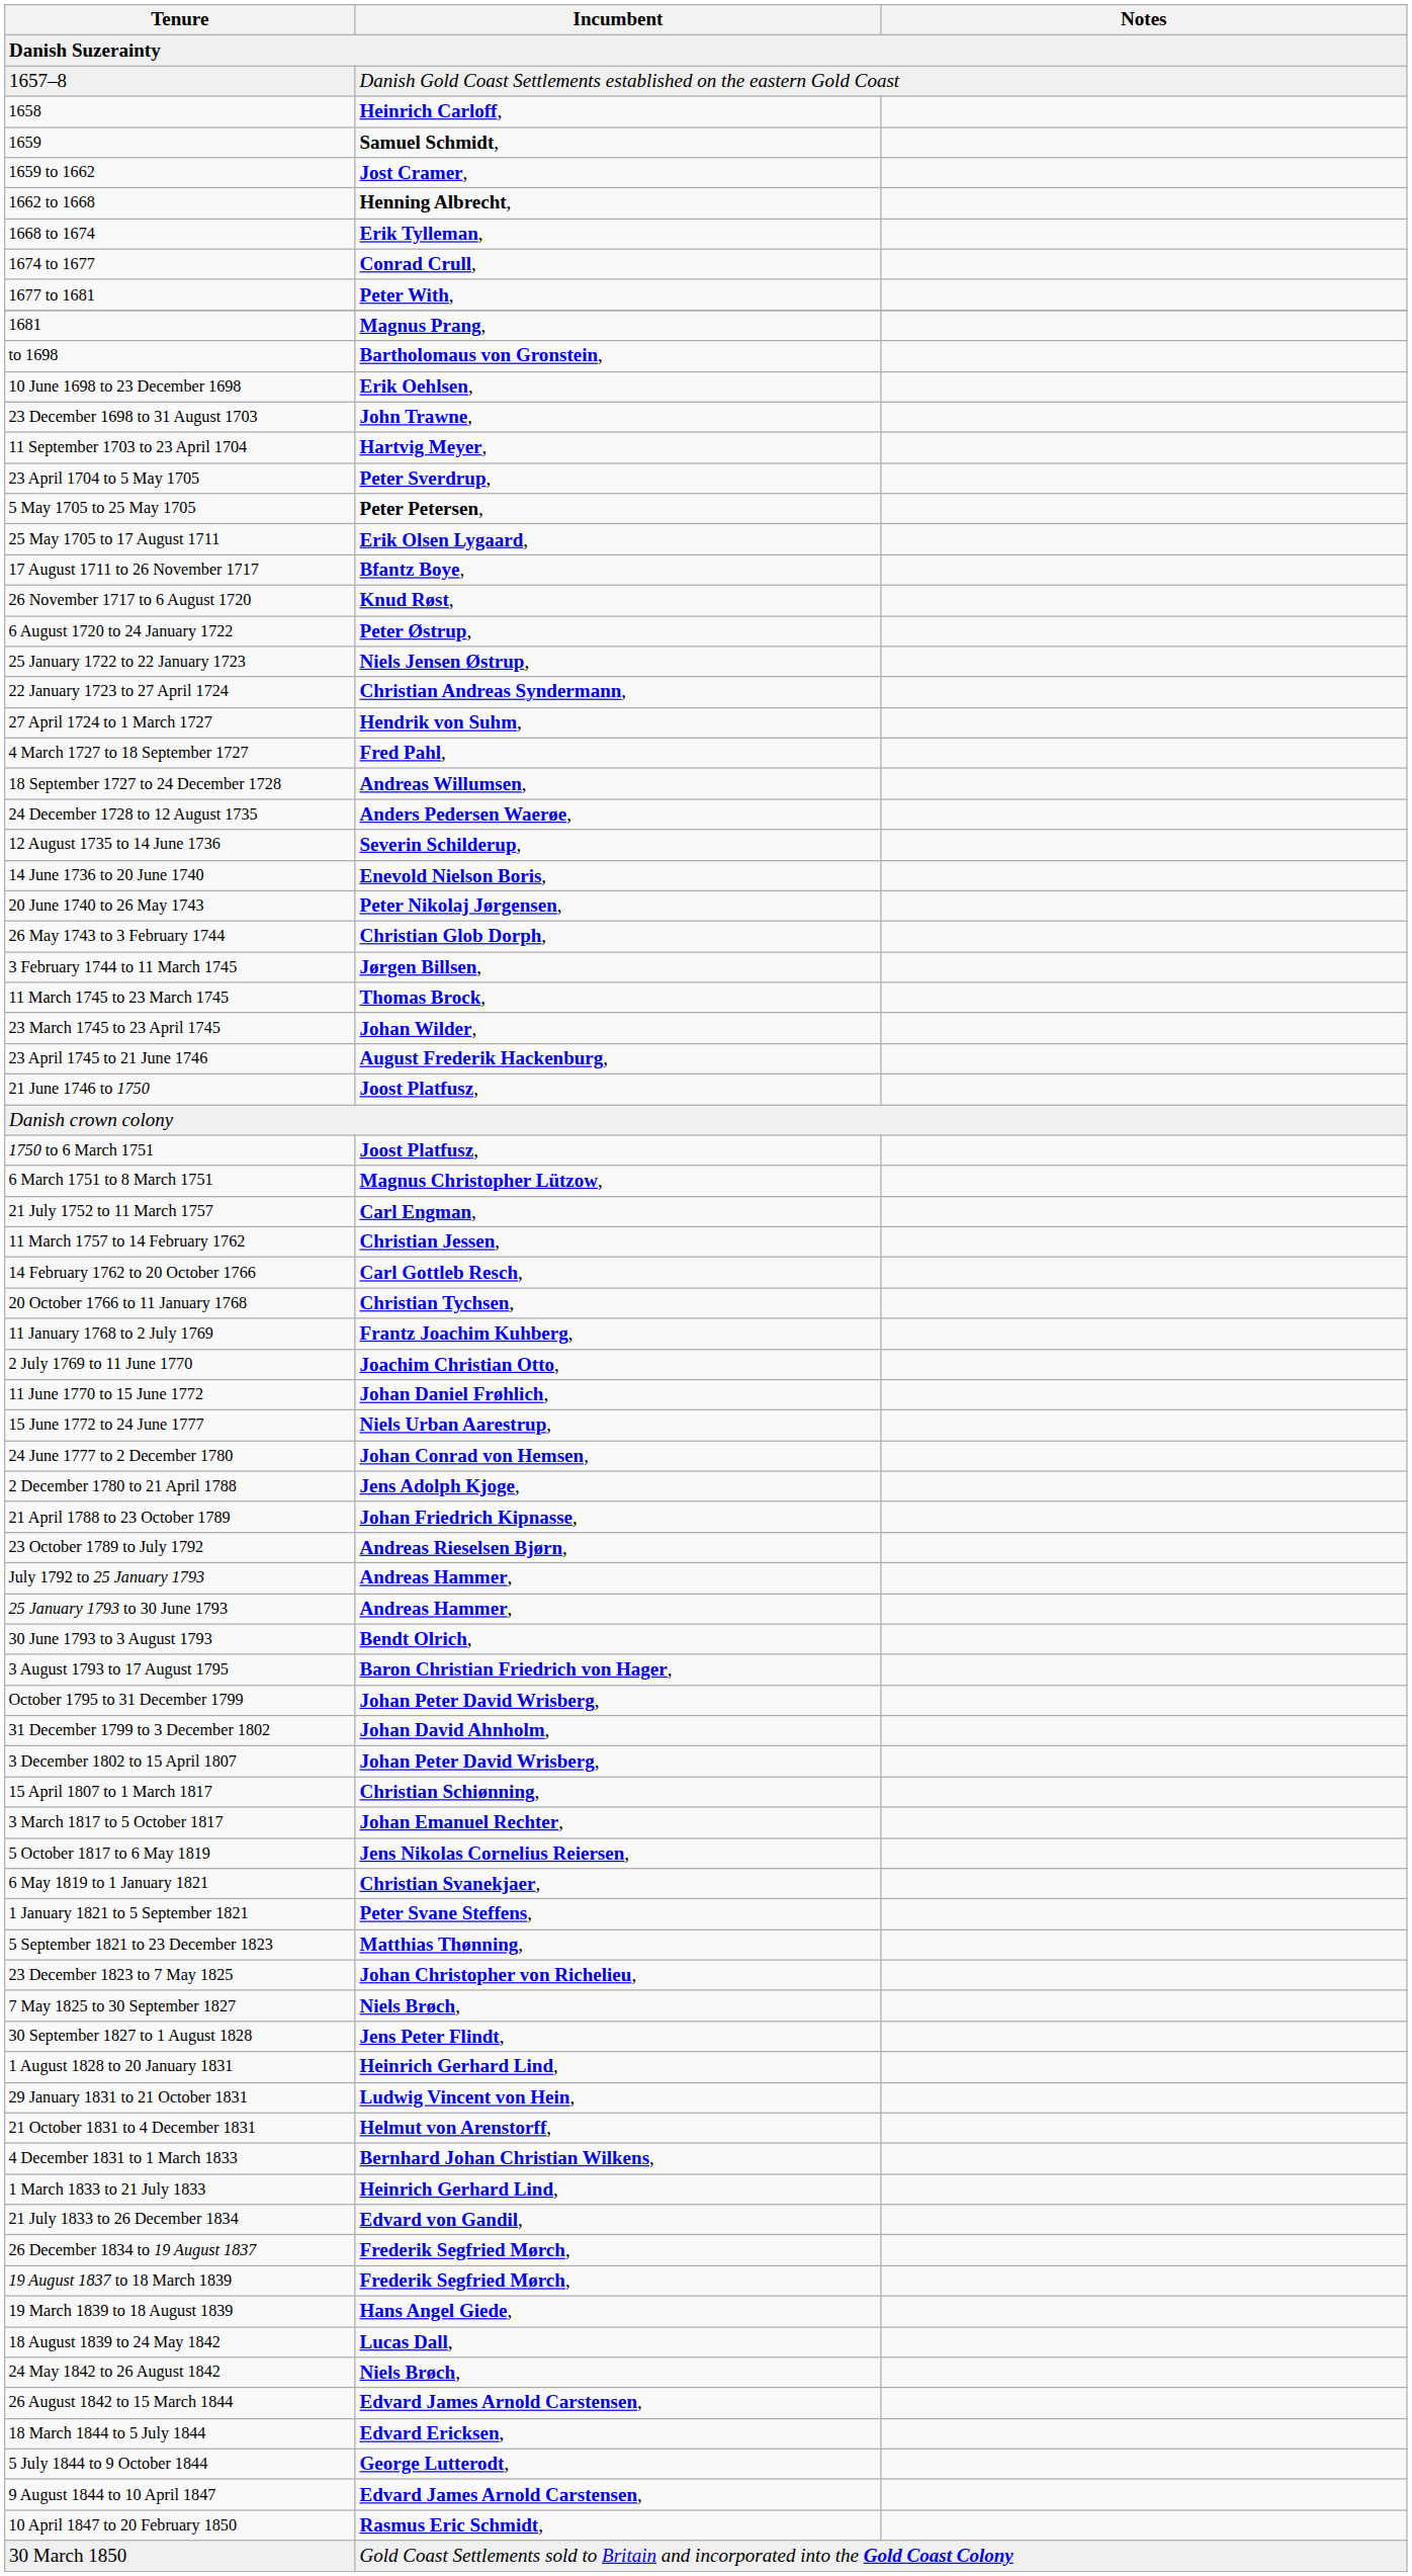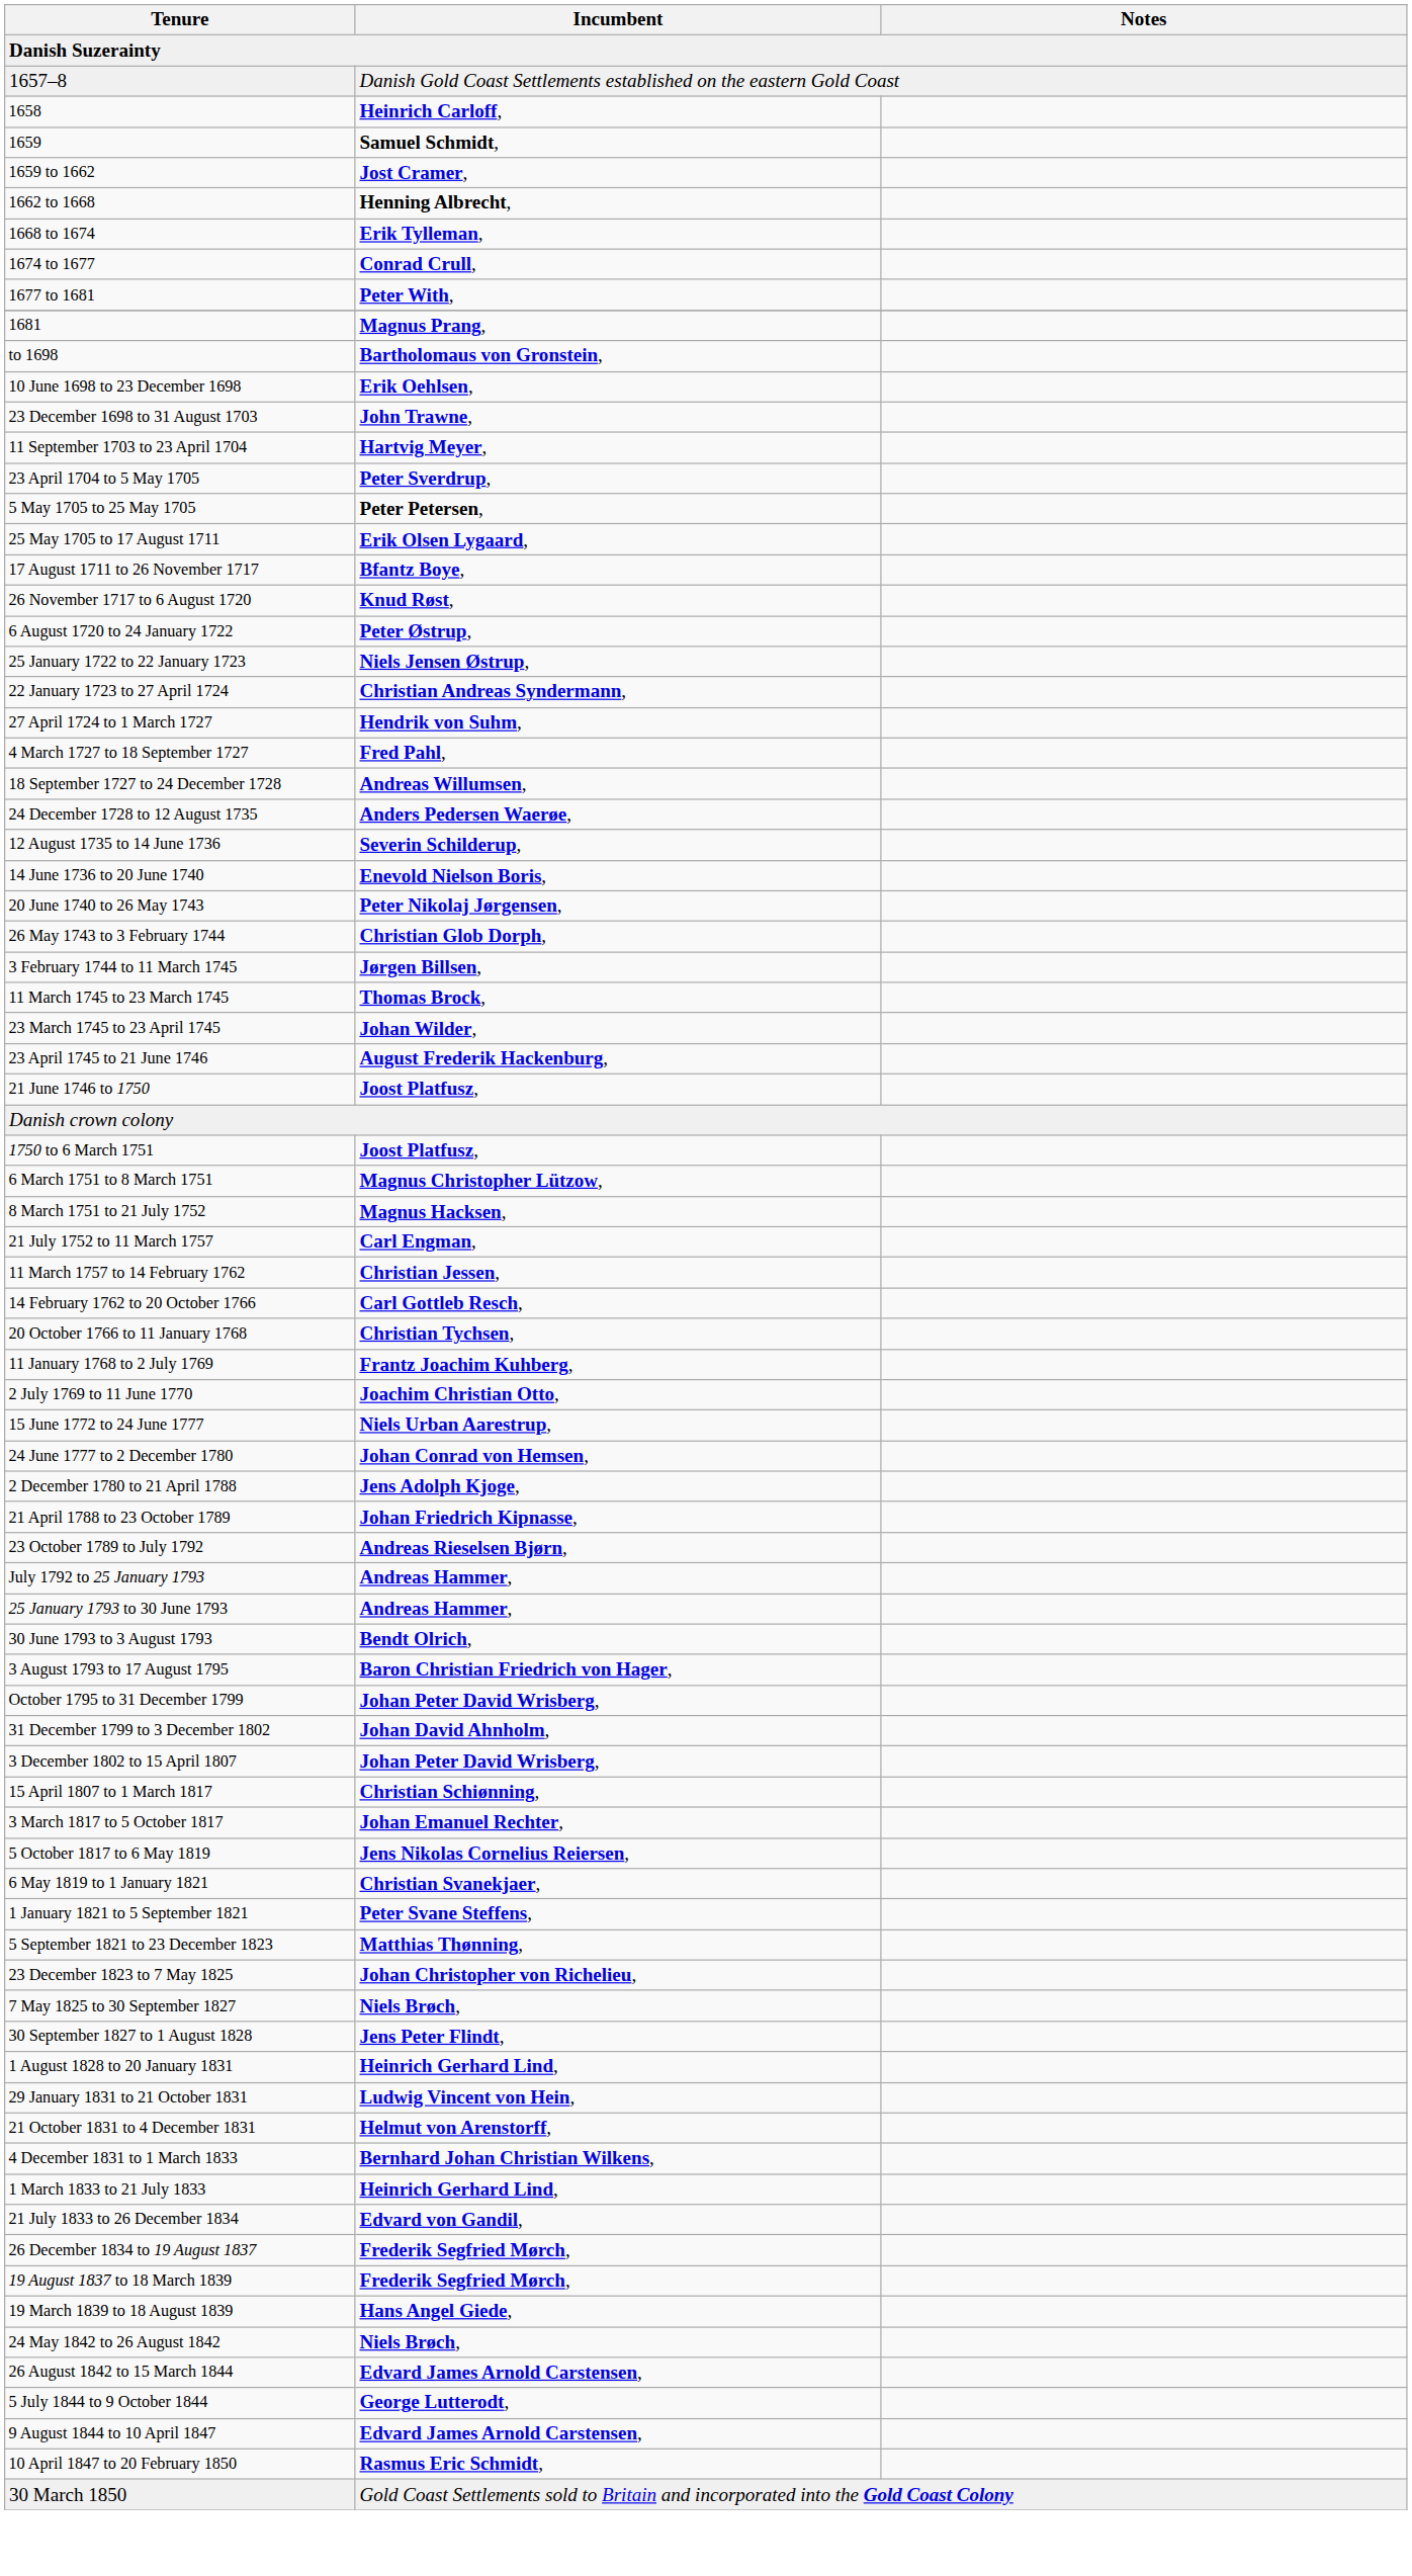+ row: 8 March 1751 to 21 July 1752 | Magnus Hacksen,
- row: 11 June 1770 to 15 June 1772 | Johan Daniel Frøhlich,
- row: 18 August 1839 to 24 May 1842 | Lucas Dall,
- row: 18 March 1844 to 5 July 1844 | Edvard Ericksen,
